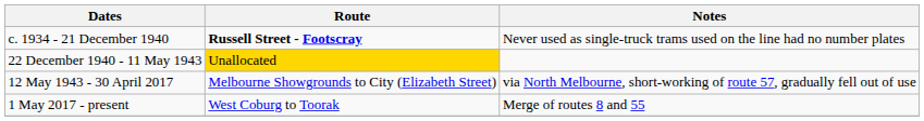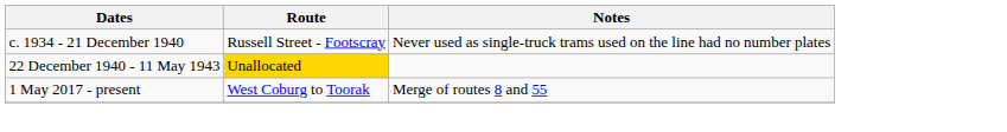c. 1934 - 21 December 1940 | Route: bold -> normal
- row: 12 May 1943 - 30 April 2017 | Melbourne Showgrounds to City (Elizabeth Street) | via North Melbourne, short-working of route 57, gradually fell out of use
